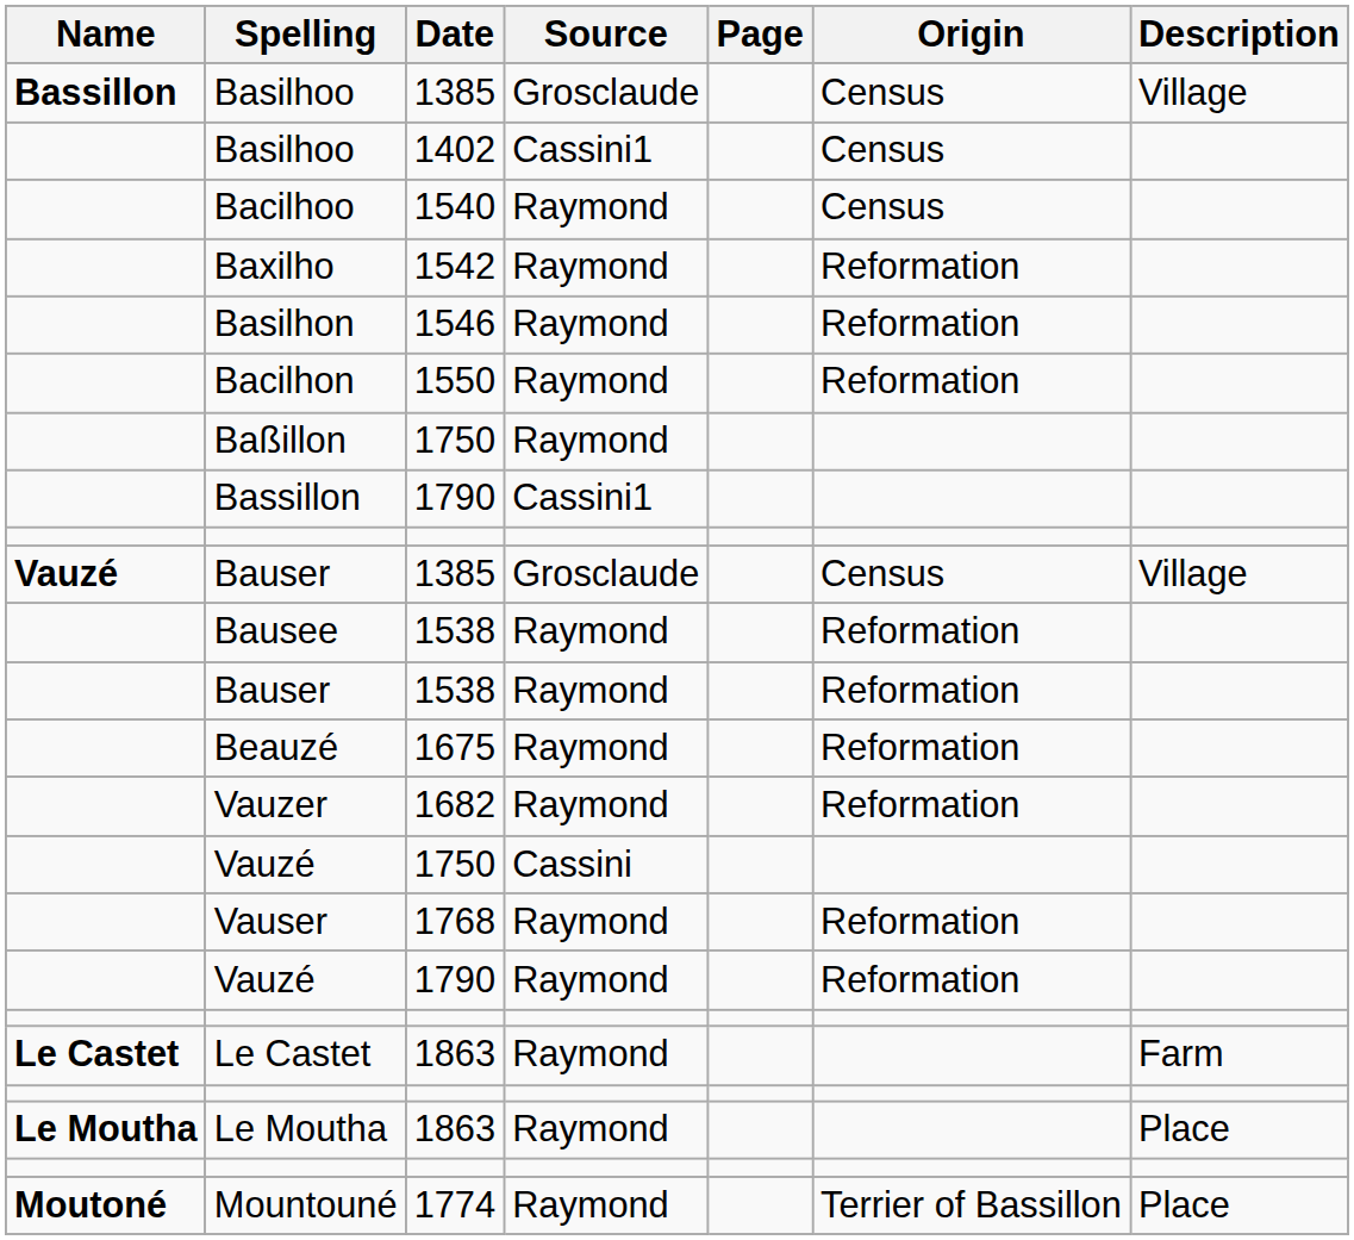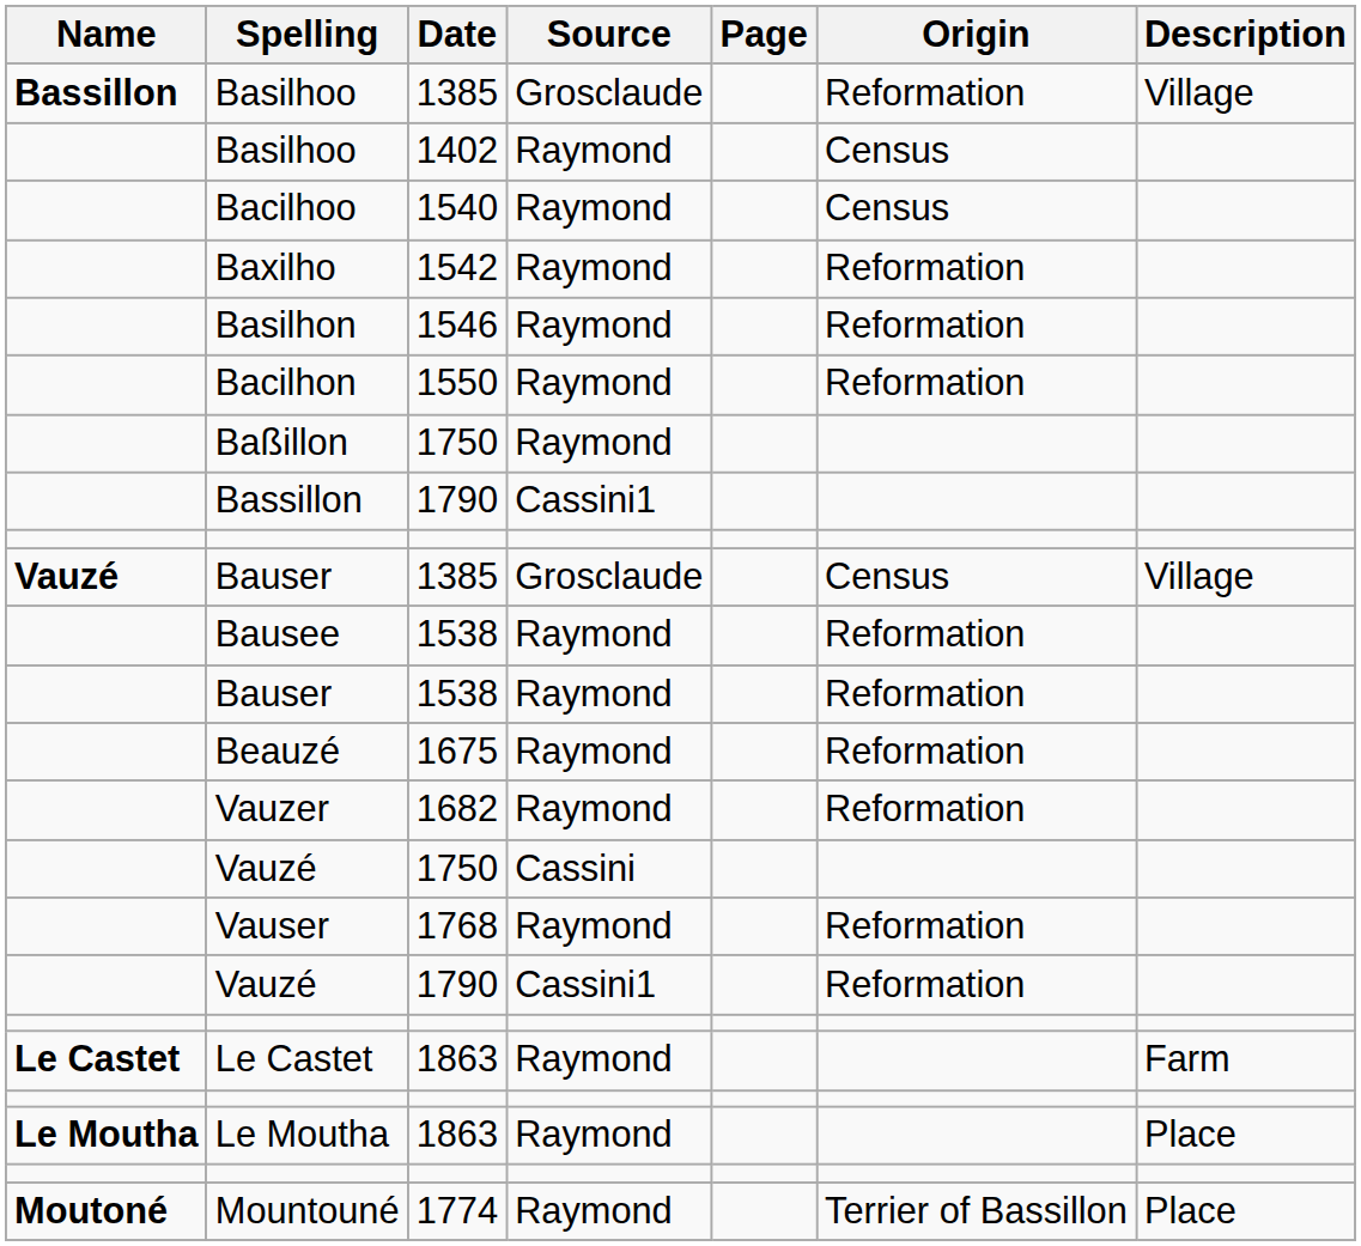Basilhoo / 1385 | Origin: Census -> Reformation
Basilhoo / 1402 | Source: Cassini1 -> Raymond
Vauzé / 1790 | Source: Raymond -> Cassini1
